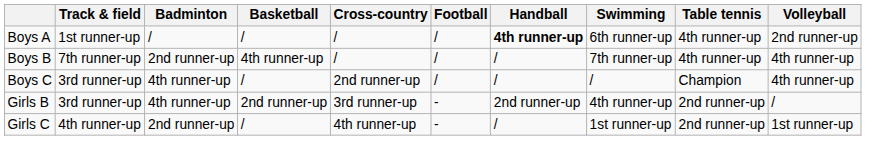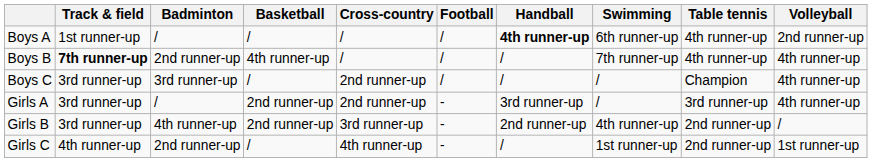Boys B | Track & field: normal -> bold
Boys C | Badminton: 4th runner-up -> 3rd runner-up
+ row: Girls A | 3rd runner-up | / | 2nd runner-up | 2nd runner-up | - | 3rd runner-up | / | 3rd runner-up | 4th runner-up
